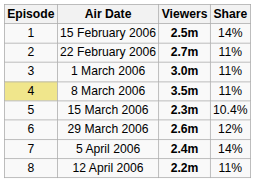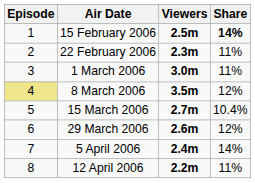15 February 2006 | Share: normal -> bold
22 February 2006 | Viewers: 2.7m -> 2.3m
8 March 2006 | Share: 11% -> 12%
15 March 2006 | Viewers: 2.3m -> 2.7m
